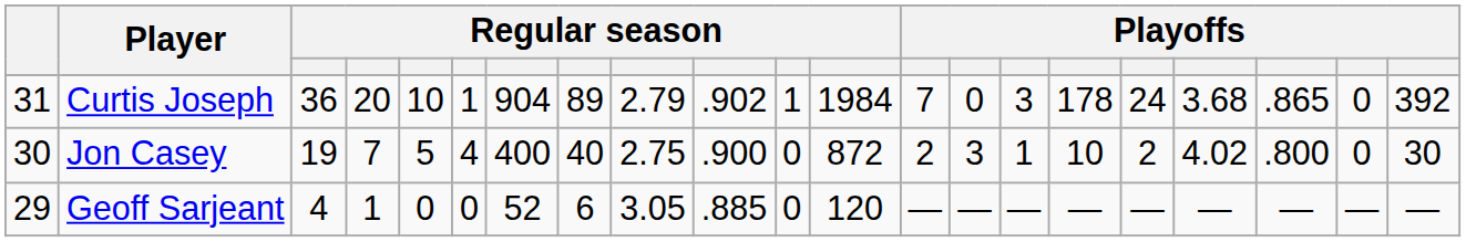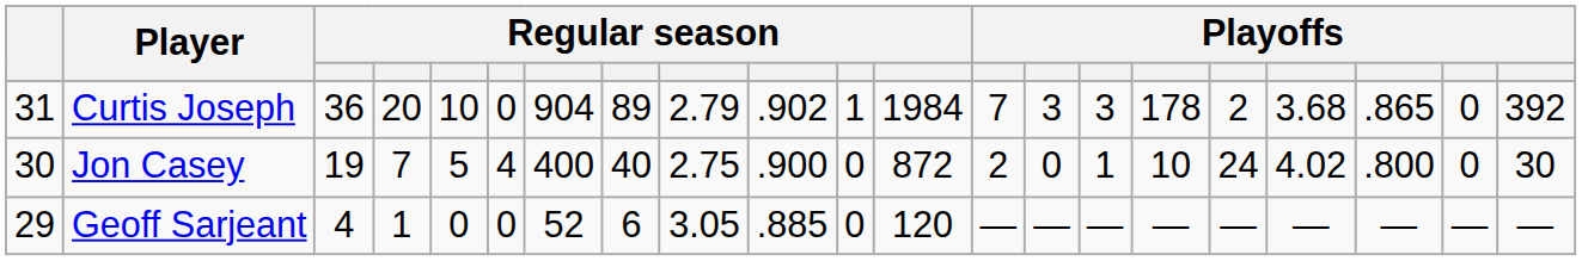Curtis Joseph | column 6: 1 -> 0
Curtis Joseph | column 14: 0 -> 3
Curtis Joseph | column 17: 24 -> 2
Jon Casey | column 14: 3 -> 0
Jon Casey | column 17: 2 -> 24
